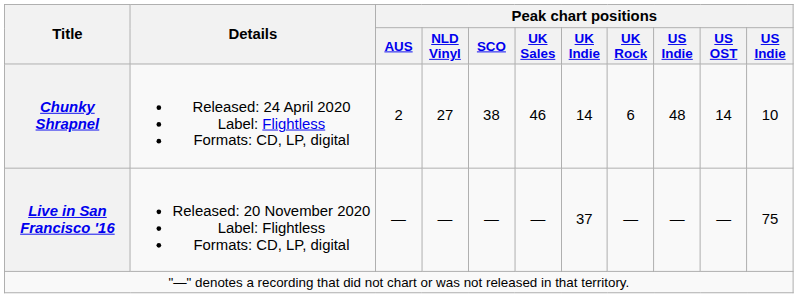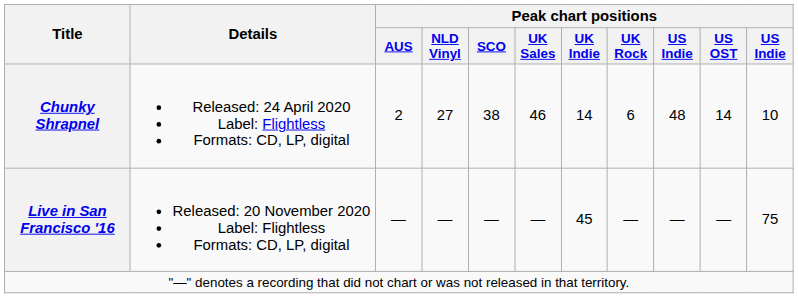Live in San Francisco '16 | Peak chart positions / UK Indie: 37 -> 45
